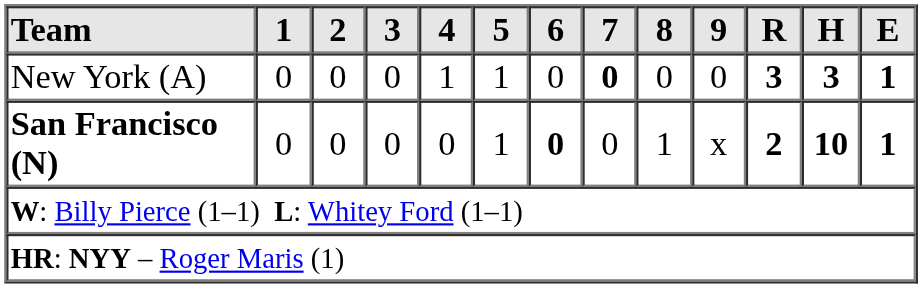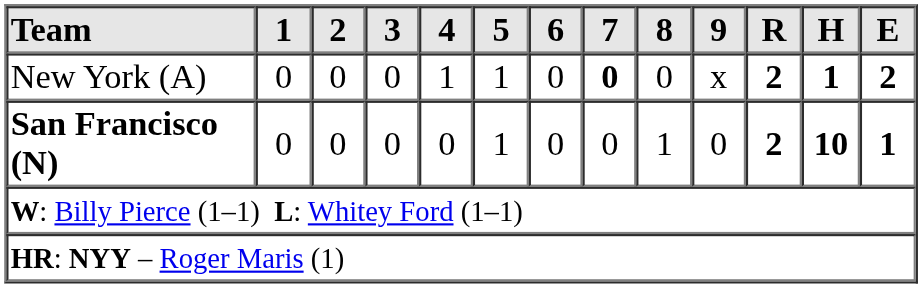New York (A) | 9: 0 -> x
New York (A) | R: 3 -> 2
New York (A) | H: 3 -> 1
New York (A) | E: 1 -> 2
San Francisco (N) | 6: bold -> normal
San Francisco (N) | 9: x -> 0
